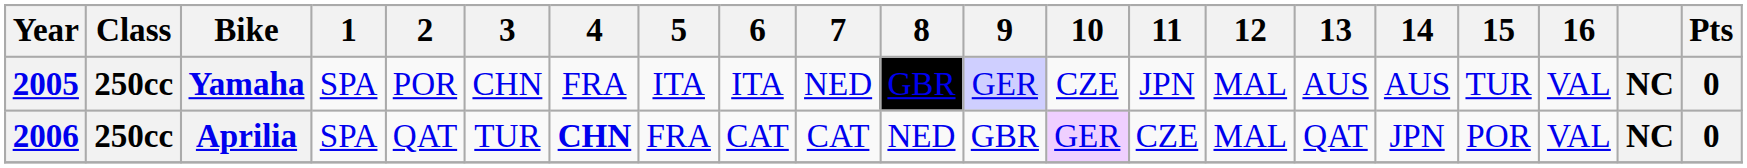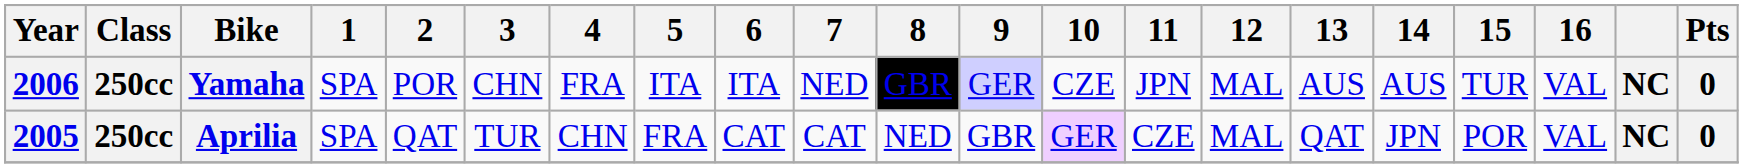Yamaha | Year: 2005 -> 2006
Aprilia | Year: 2006 -> 2005
Aprilia | 4: bold -> normal
